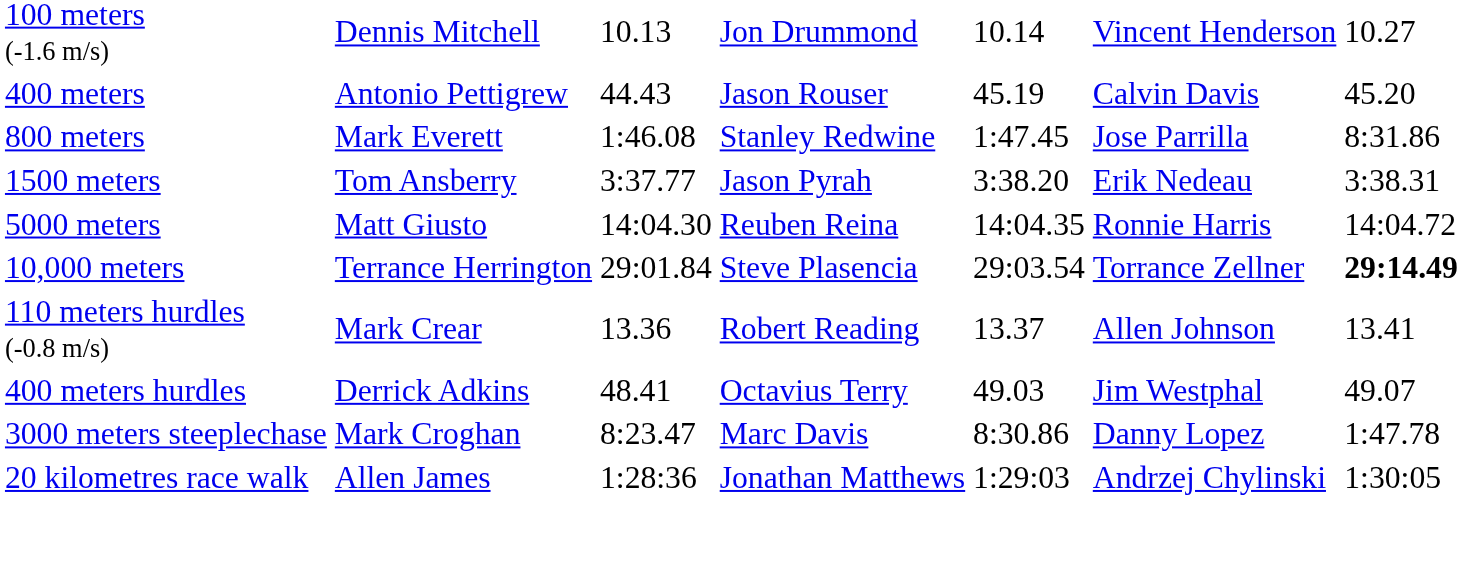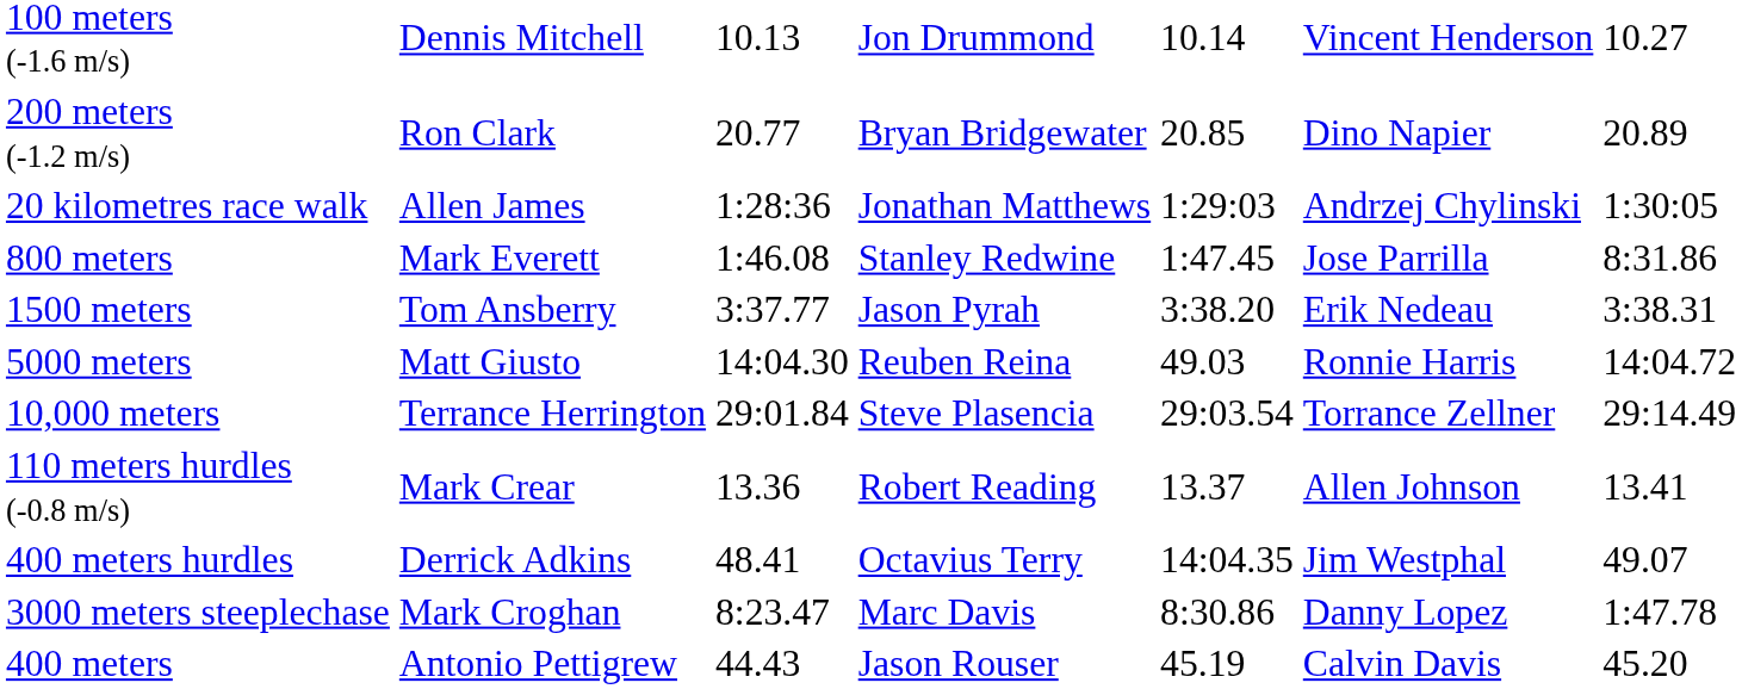+ row: 200 meters (-1.2 m/s) | Ron Clark | 20.77 | Bryan Bridgewater | 20.85 | Dino Napier | 20.89
rows swapped: 400 meters <-> 20 kilometres race walk
5000 meters | column 5: 14:04.35 -> 49.03
10,000 meters | column 7: bold -> normal
400 meters hurdles | column 5: 49.03 -> 14:04.35
